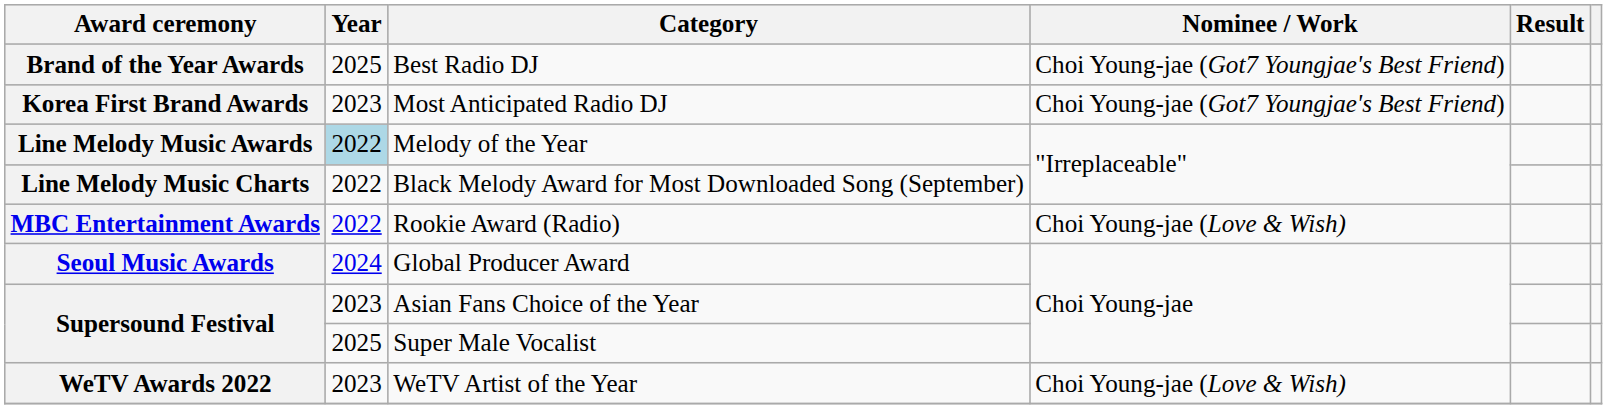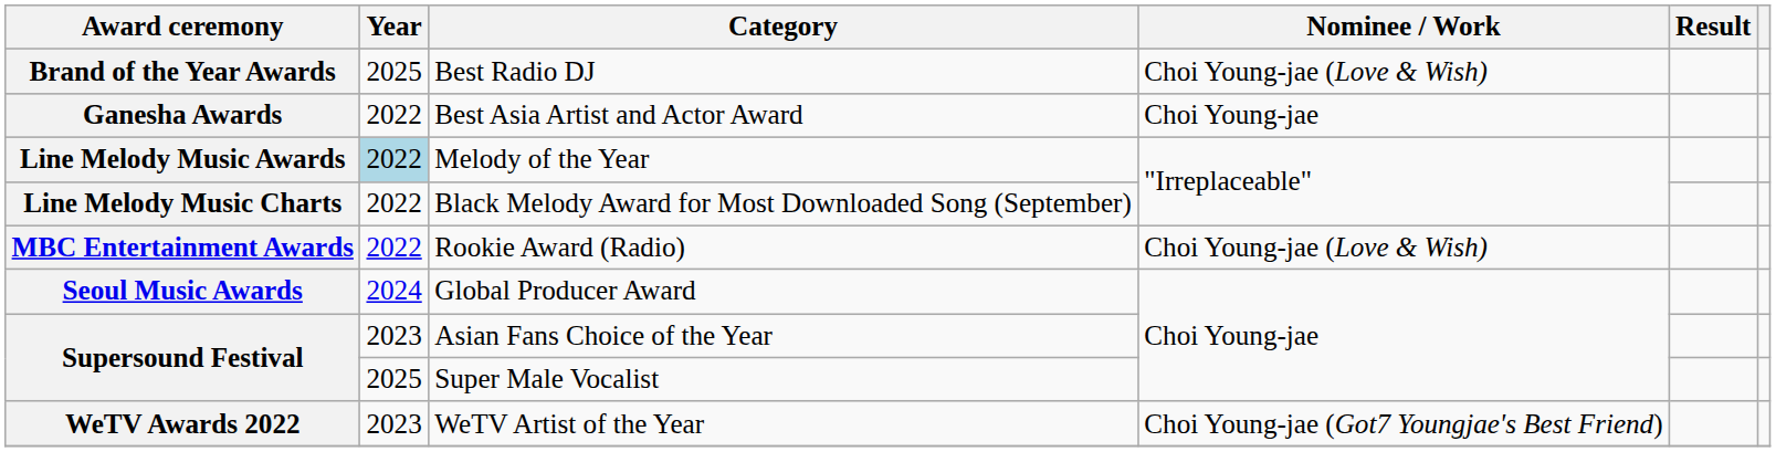Brand of the Year Awards | Nominee / Work: Choi Young-jae (Got7 Youngjae's Best Friend) -> Choi Young-jae (Love & Wish)
+ row: Ganesha Awards | 2022 | Best Asia Artist and Actor Award | Choi Young-jae
- row: Korea First Brand Awards | 2023 | Most Anticipated Radio DJ | Choi Young-jae (Got7 Youngjae's Best Friend)
WeTV Awards 2022 | Nominee / Work: Choi Young-jae (Love & Wish) -> Choi Young-jae (Got7 Youngjae's Best Friend)
